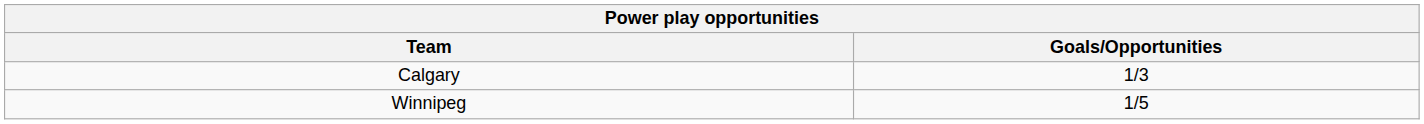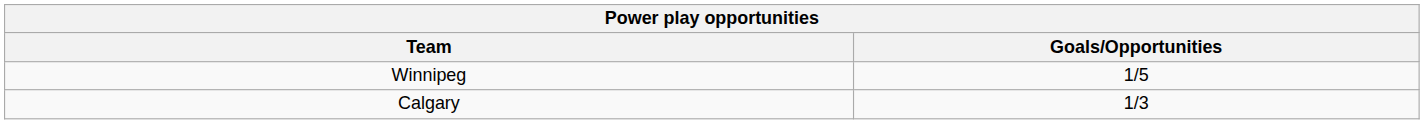rows swapped: Calgary <-> Winnipeg
